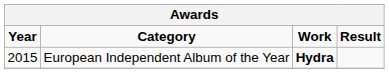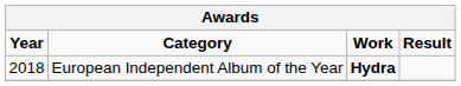European Independent Album of the Year | Year: 2015 -> 2018
